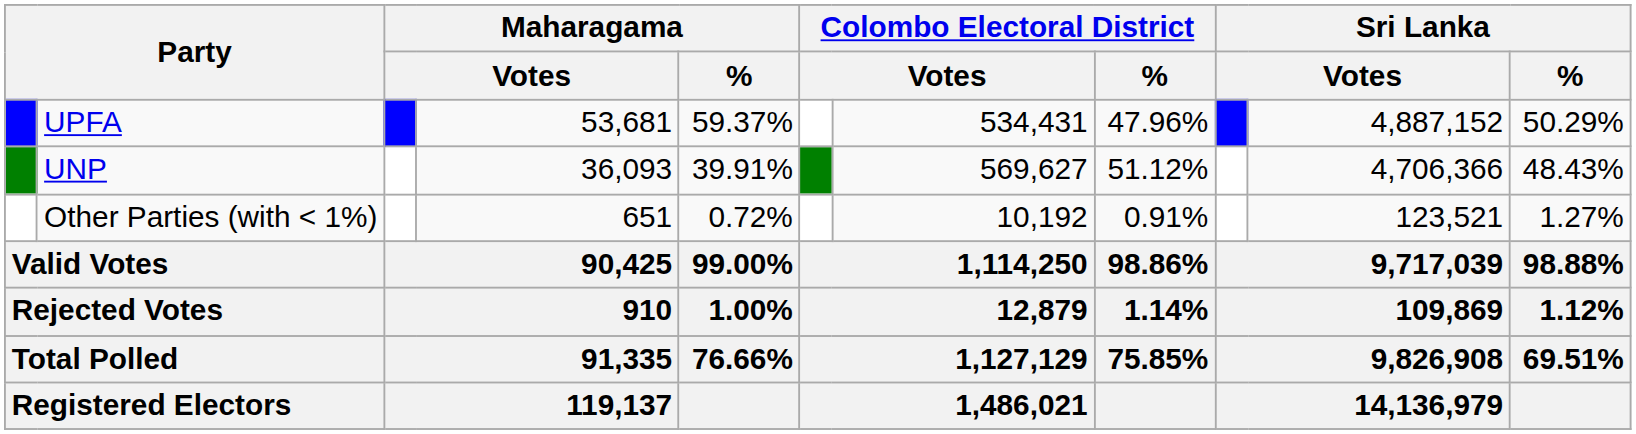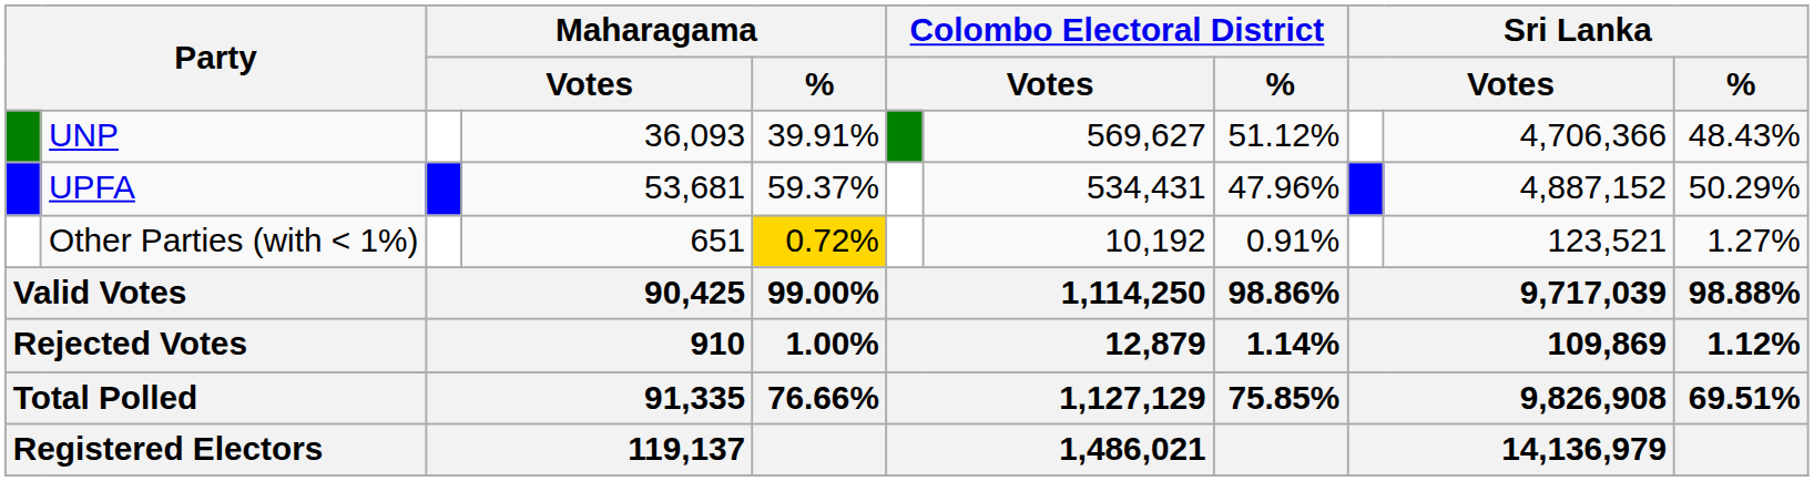rows swapped: UPFA <-> UNP
Other Parties (with < 1%) | Maharagama / %: no background -> gold background
